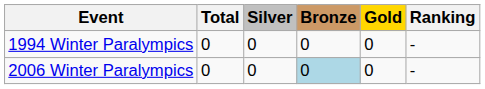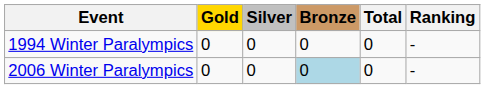columns swapped: Gold <-> Total
